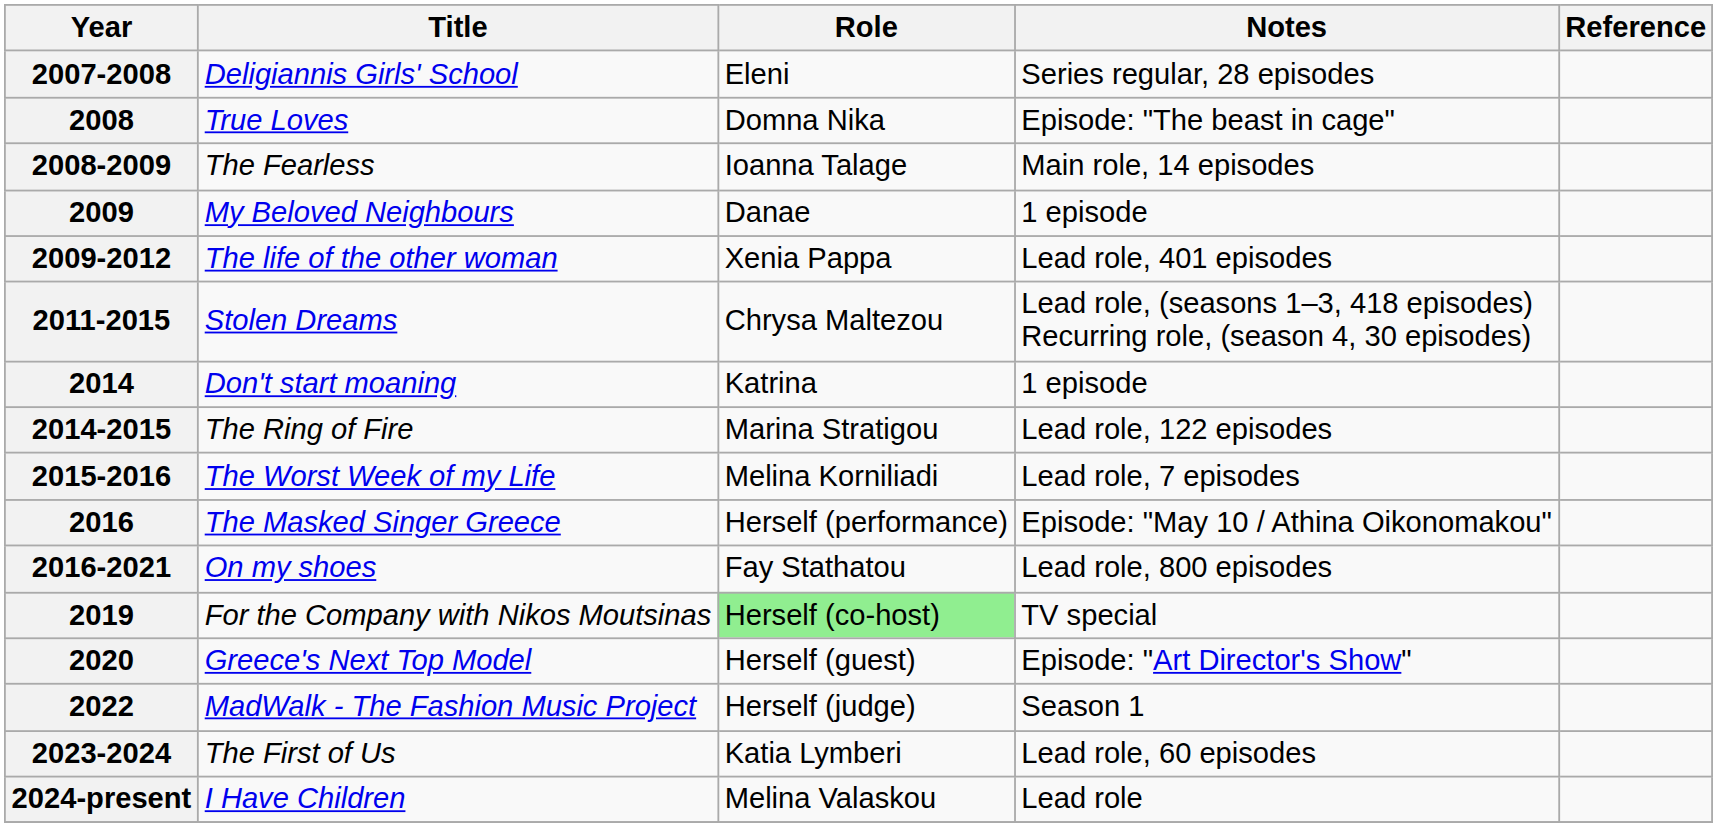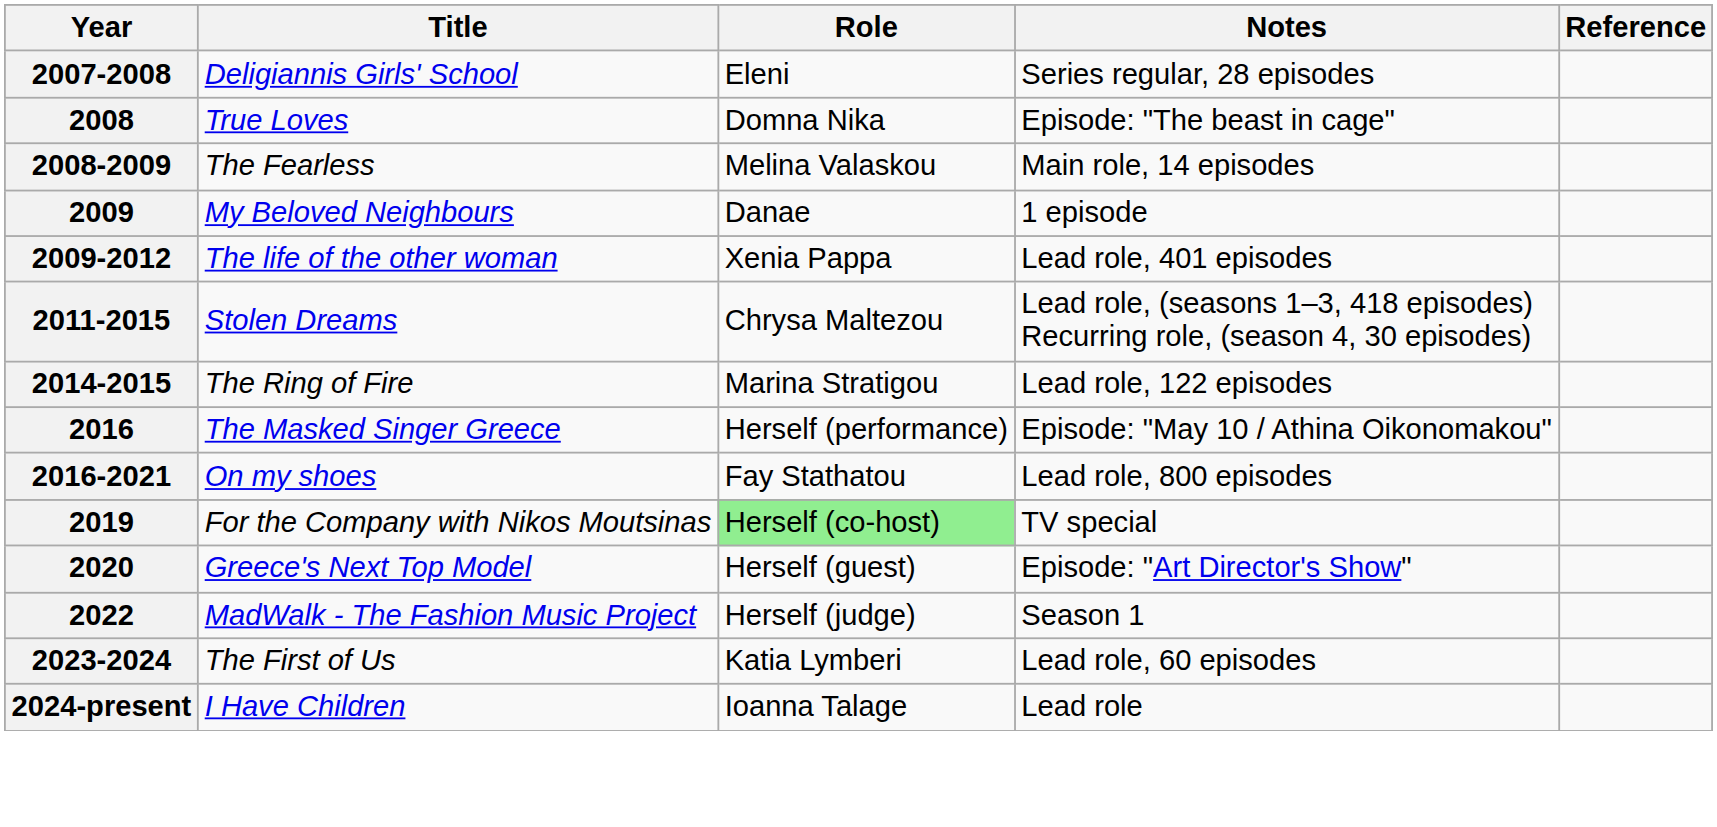2008-2009 | Role: Ioanna Talage -> Melina Valaskou
- row: 2014 | Don't start moaning | Katrina | 1 episode
- row: 2015-2016 | The Worst Week of my Life | Melina Korniliadi | Lead role, 7 episodes
2024-present | Role: Melina Valaskou -> Ioanna Talage
